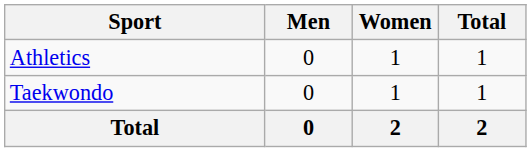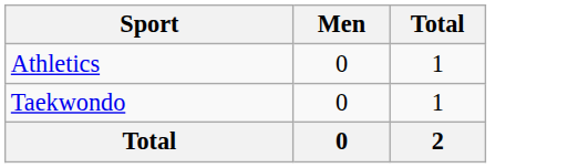- column: Women | 1 | 1 | 2
